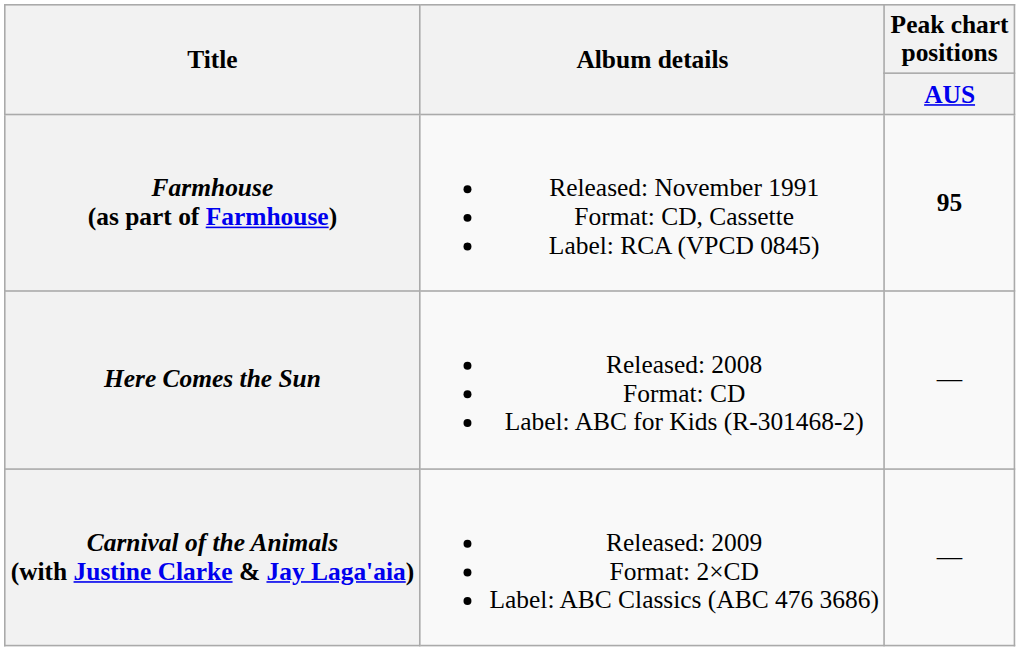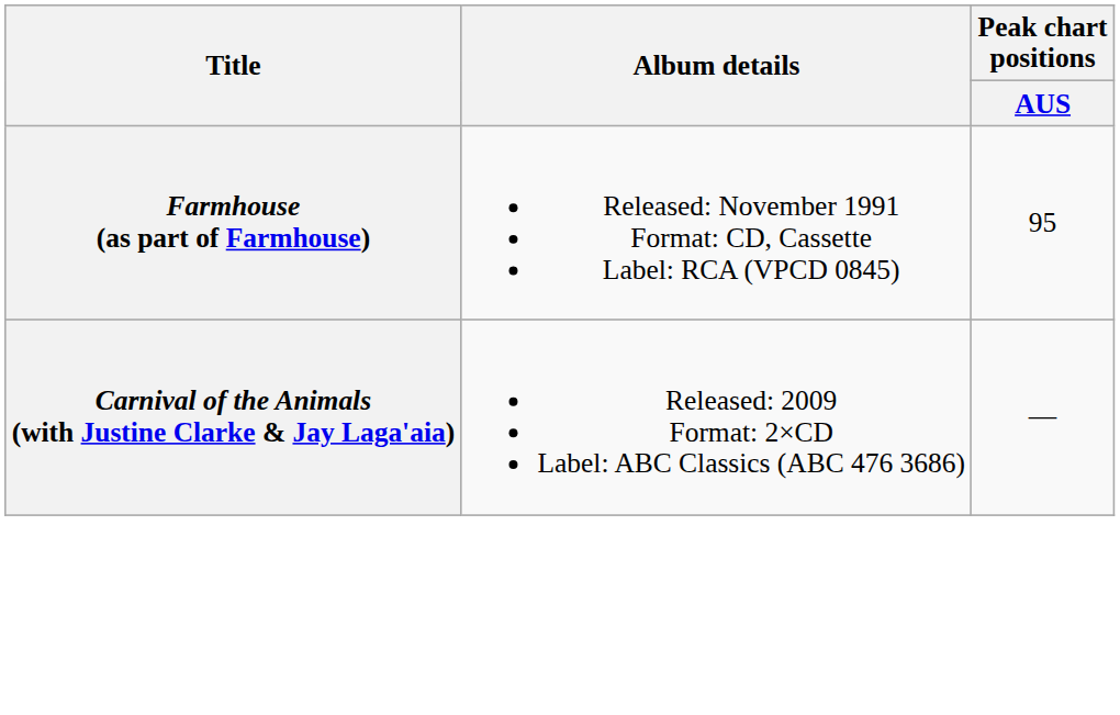Farmhouse (as part of Farmhouse) | Peak chart positions / AUS: bold -> normal
- row: Here Comes the Sun | Released: 2008 Format: CD Label: ABC for Kids (R-301468-2) | —
